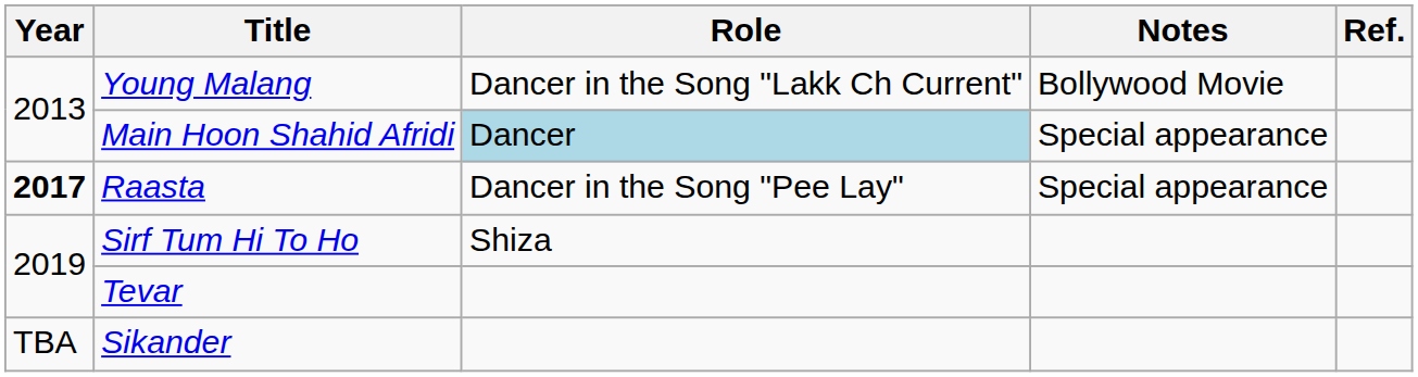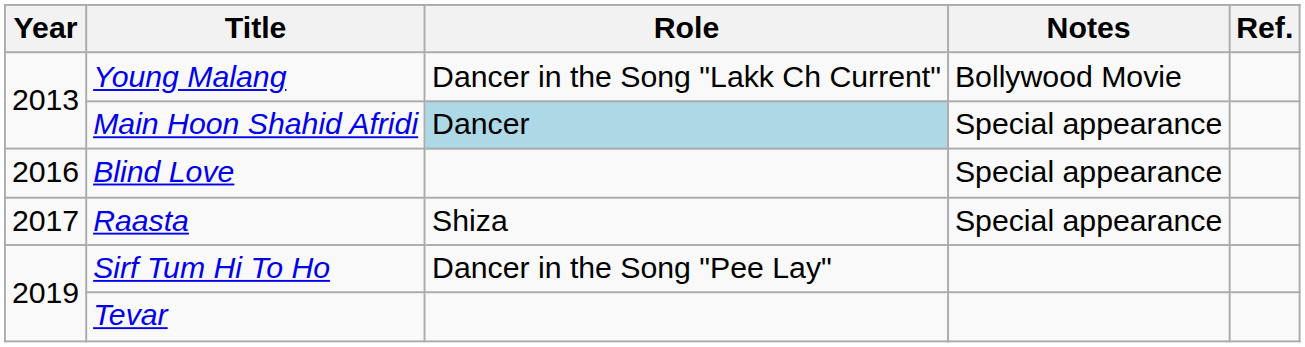+ row: 2016 | Blind Love | Special appearance
Raasta | Year: bold -> normal
Raasta | Role: Dancer in the Song "Pee Lay" -> Shiza
Sirf Tum Hi To Ho | Role: Shiza -> Dancer in the Song "Pee Lay"
- row: TBA | Sikander
